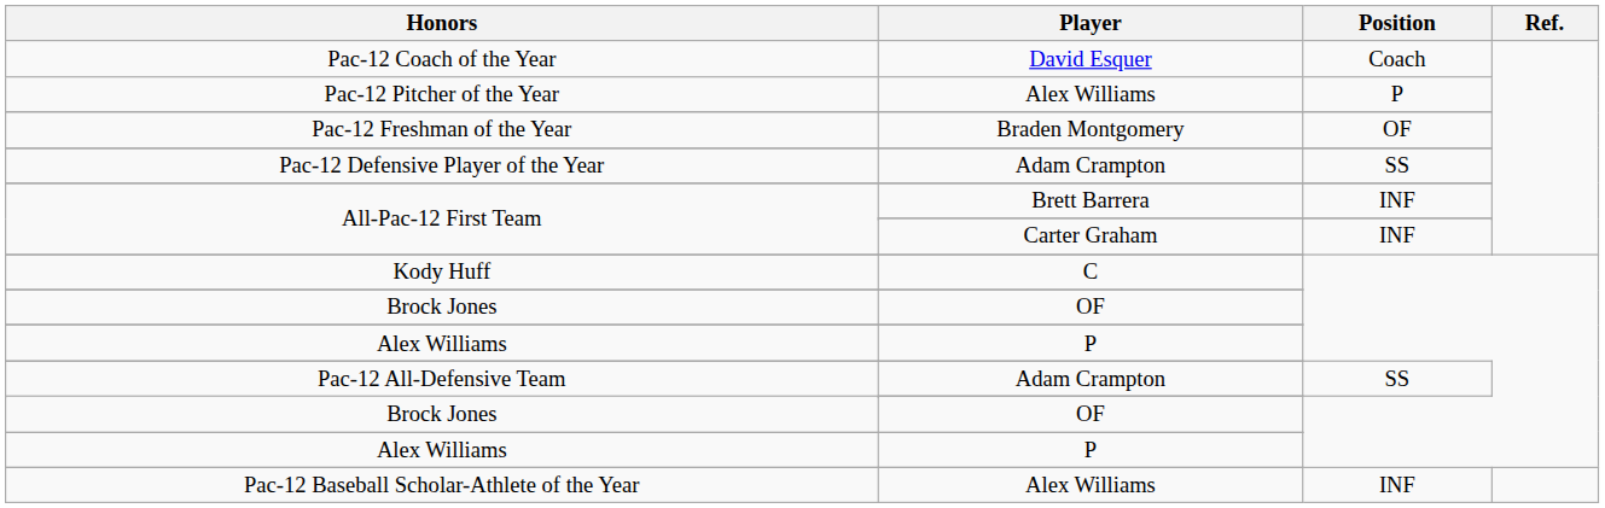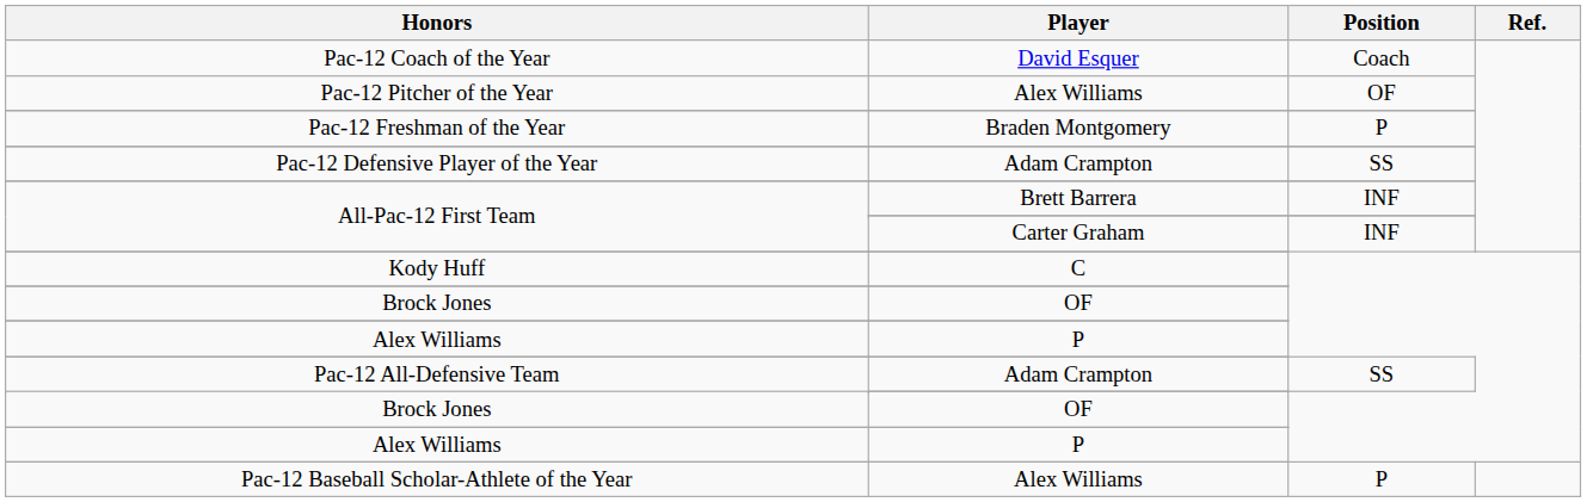Pac-12 Pitcher of the Year | Position: P -> OF
Pac-12 Freshman of the Year | Position: OF -> P
Pac-12 Baseball Scholar-Athlete of the Year | Position: INF -> P
